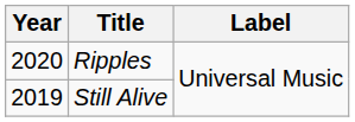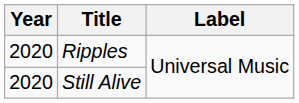Still Alive | Year: 2019 -> 2020
